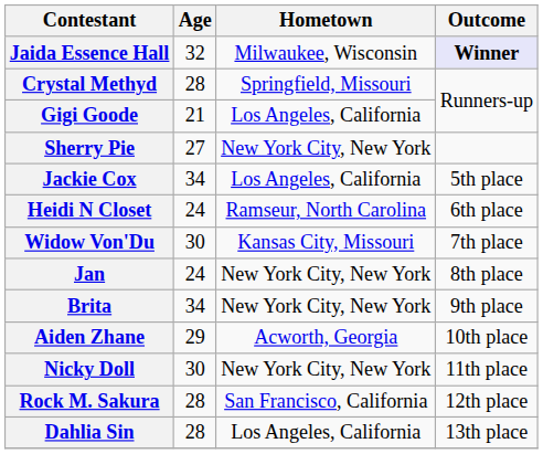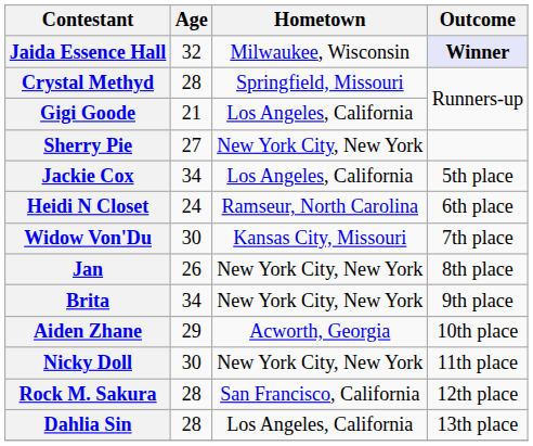Jan | Age: 24 -> 26
